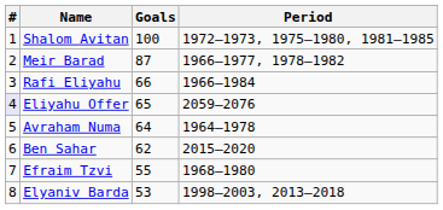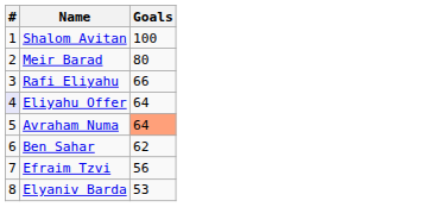- column: Period | 1972–1973, 1975–1980, 1981–1985 | 1966–1977, 1978–1982 | 1966–1984 | 2059–2076 | 1964–1978 | 2015–2020 | 1968–1980 | 1998–2003, 2013–2018
Meir Barad | Goals: 87 -> 80
Eliyahu Offer | Goals: 65 -> 64
Avraham Numa | Goals: no background -> lightsalmon background
Efraim Tzvi | Goals: 55 -> 56
